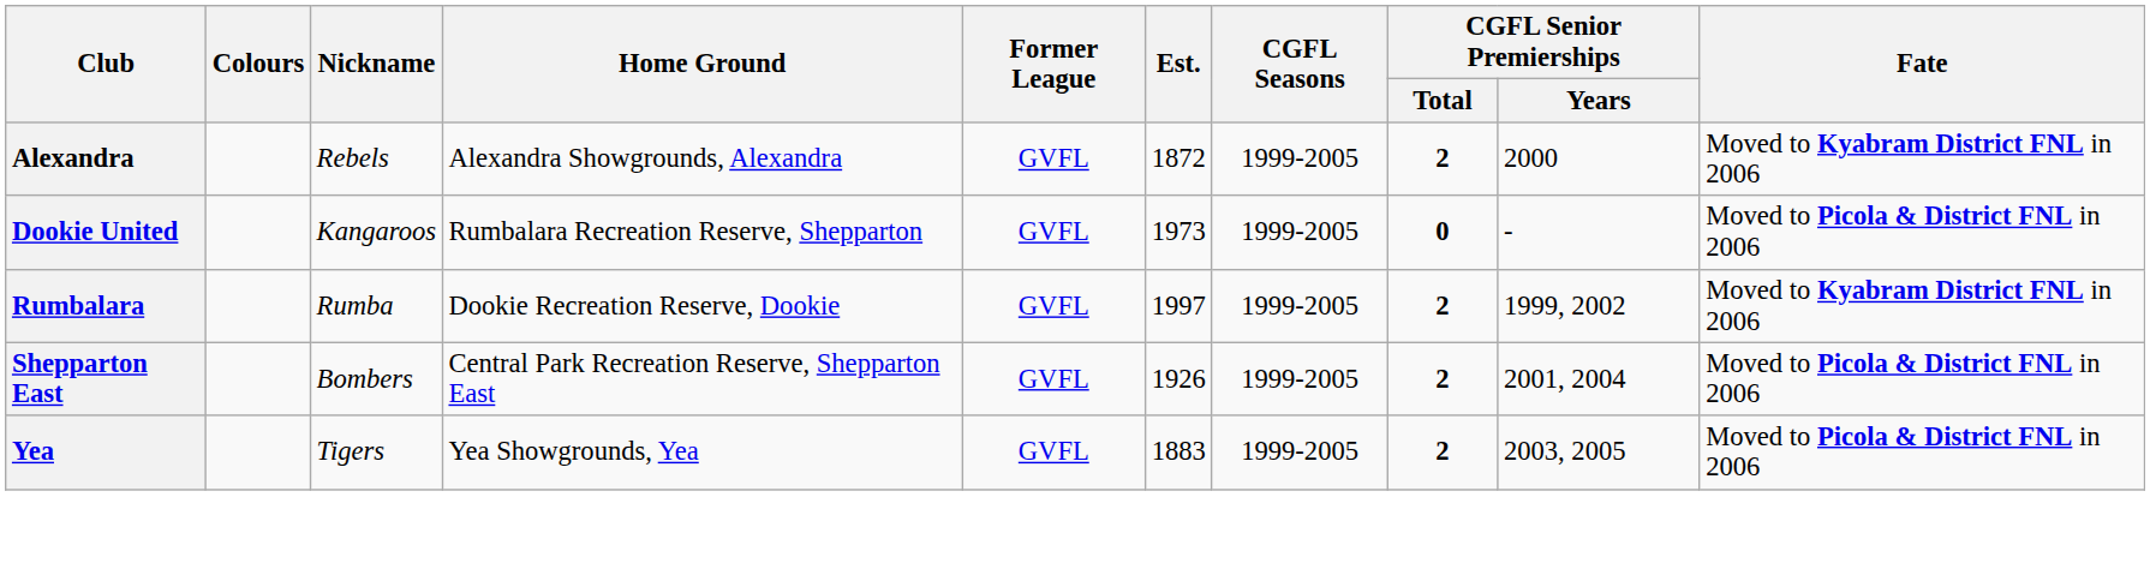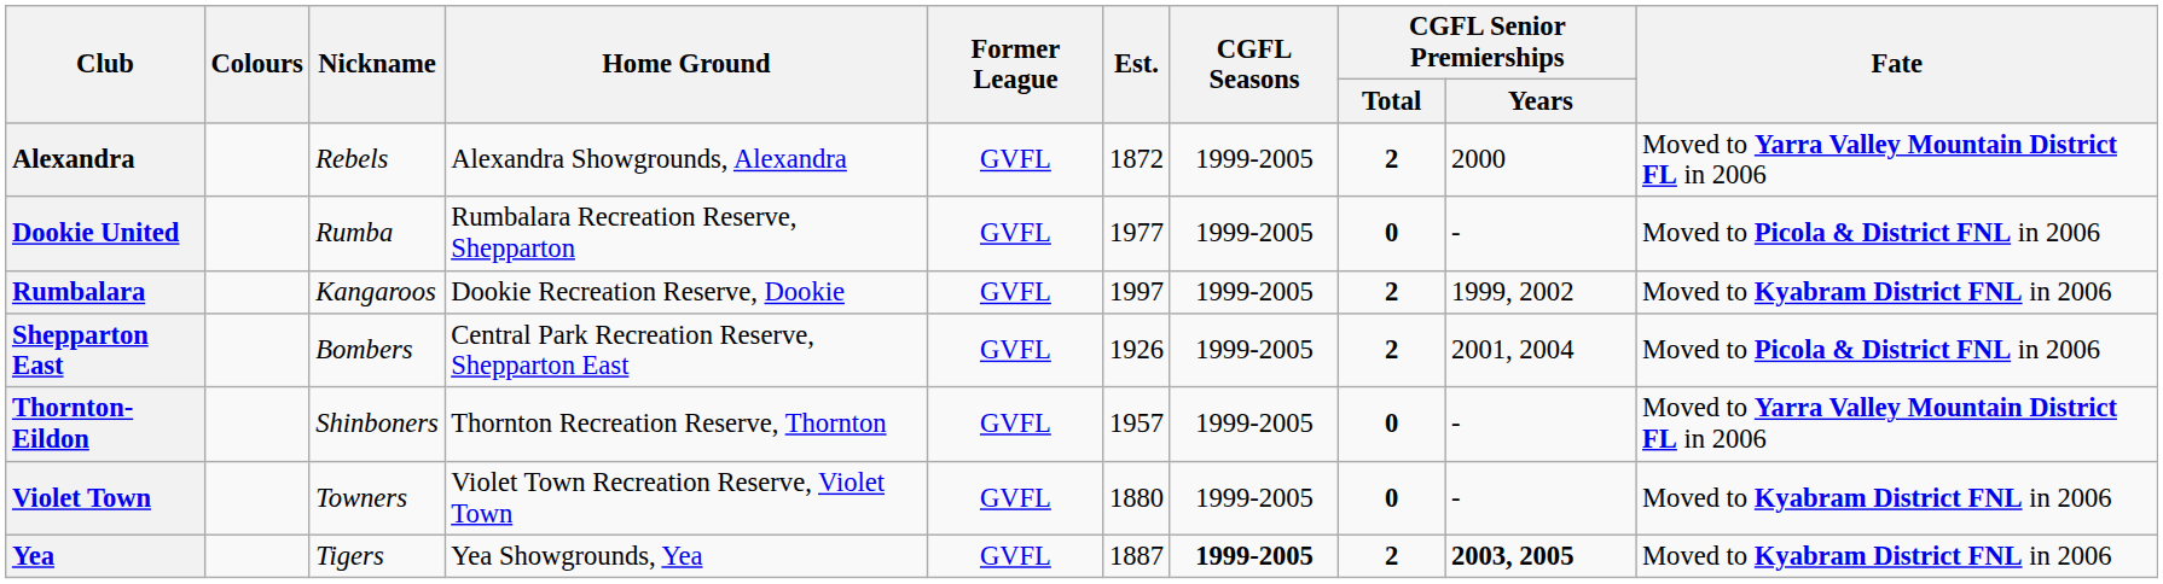Alexandra | Fate: Moved to Kyabram District FNL in 2006 -> Moved to Yarra Valley Mountain District FL in 2006
Dookie United | Nickname: Kangaroos -> Rumba
Dookie United | Est.: 1973 -> 1977
Rumbalara | Nickname: Rumba -> Kangaroos
+ row: Thornton-Eildon | Shinboners | Thornton Recreation Reserve, Thornton | GVFL | 1957 | 1999-2005 | 0 | - | Moved to Yarra Valley Mountain District FL in 2006
+ row: Violet Town | Towners | Violet Town Recreation Reserve, Violet Town | GVFL | 1880 | 1999-2005 | 0 | - | Moved to Kyabram District FNL in 2006
Yea | Est.: 1883 -> 1887
Yea | CGFL Seasons: normal -> bold
Yea | CGFL Senior Premierships / Years: normal -> bold
Yea | Fate: Moved to Picola & District FNL in 2006 -> Moved to Kyabram District FNL in 2006
